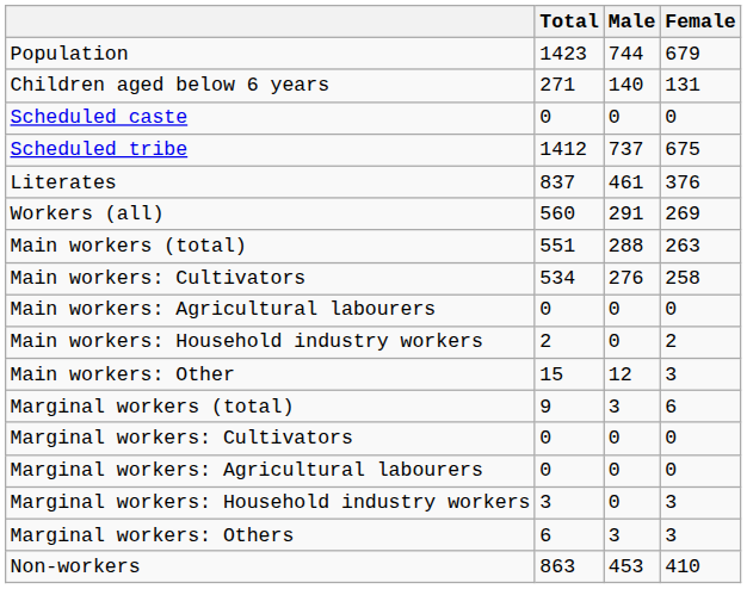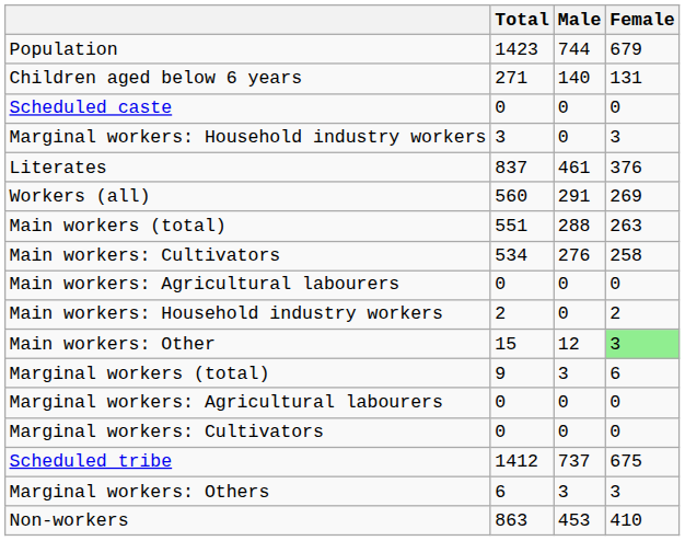rows swapped: Scheduled tribe <-> Marginal workers: Household industry workers
Main workers: Other | Female: no background -> lightgreen background
rows swapped: Marginal workers: Cultivators <-> Marginal workers: Agricultural labourers
